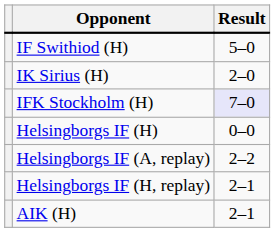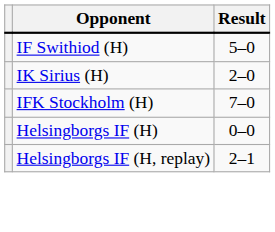IFK Stockholm (H) | Result: lavender background -> no background
- row: Helsingborgs IF (A, replay) | 2–2
- row: AIK (H) | 2–1
